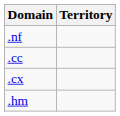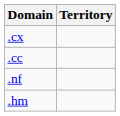rows swapped: .cx <-> .nf
